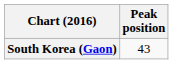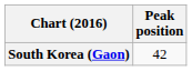South Korea (Gaon) | Peak position: 43 -> 42
